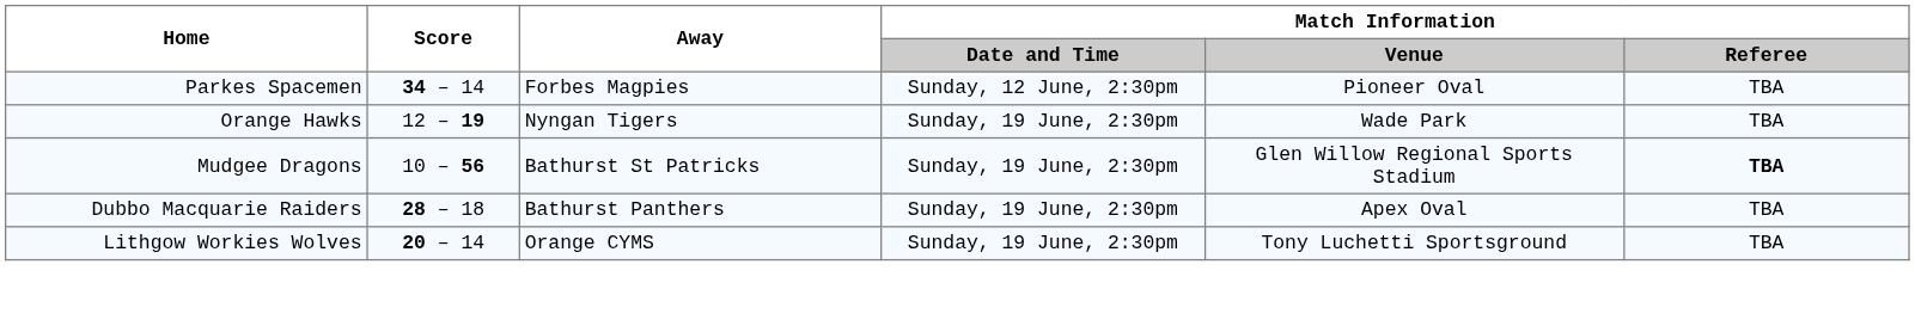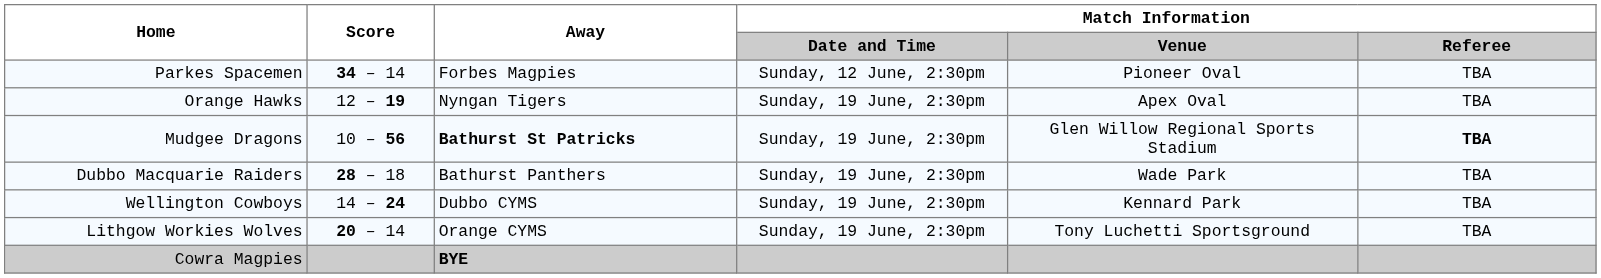Orange Hawks | Match Information / Venue: Wade Park -> Apex Oval
Mudgee Dragons | Away: normal -> bold
Dubbo Macquarie Raiders | Match Information / Venue: Apex Oval -> Wade Park
+ row: Wellington Cowboys | 14 – 24 | Dubbo CYMS | Sunday, 19 June, 2:30pm | Kennard Park | TBA
+ row: Cowra Magpies | BYE
